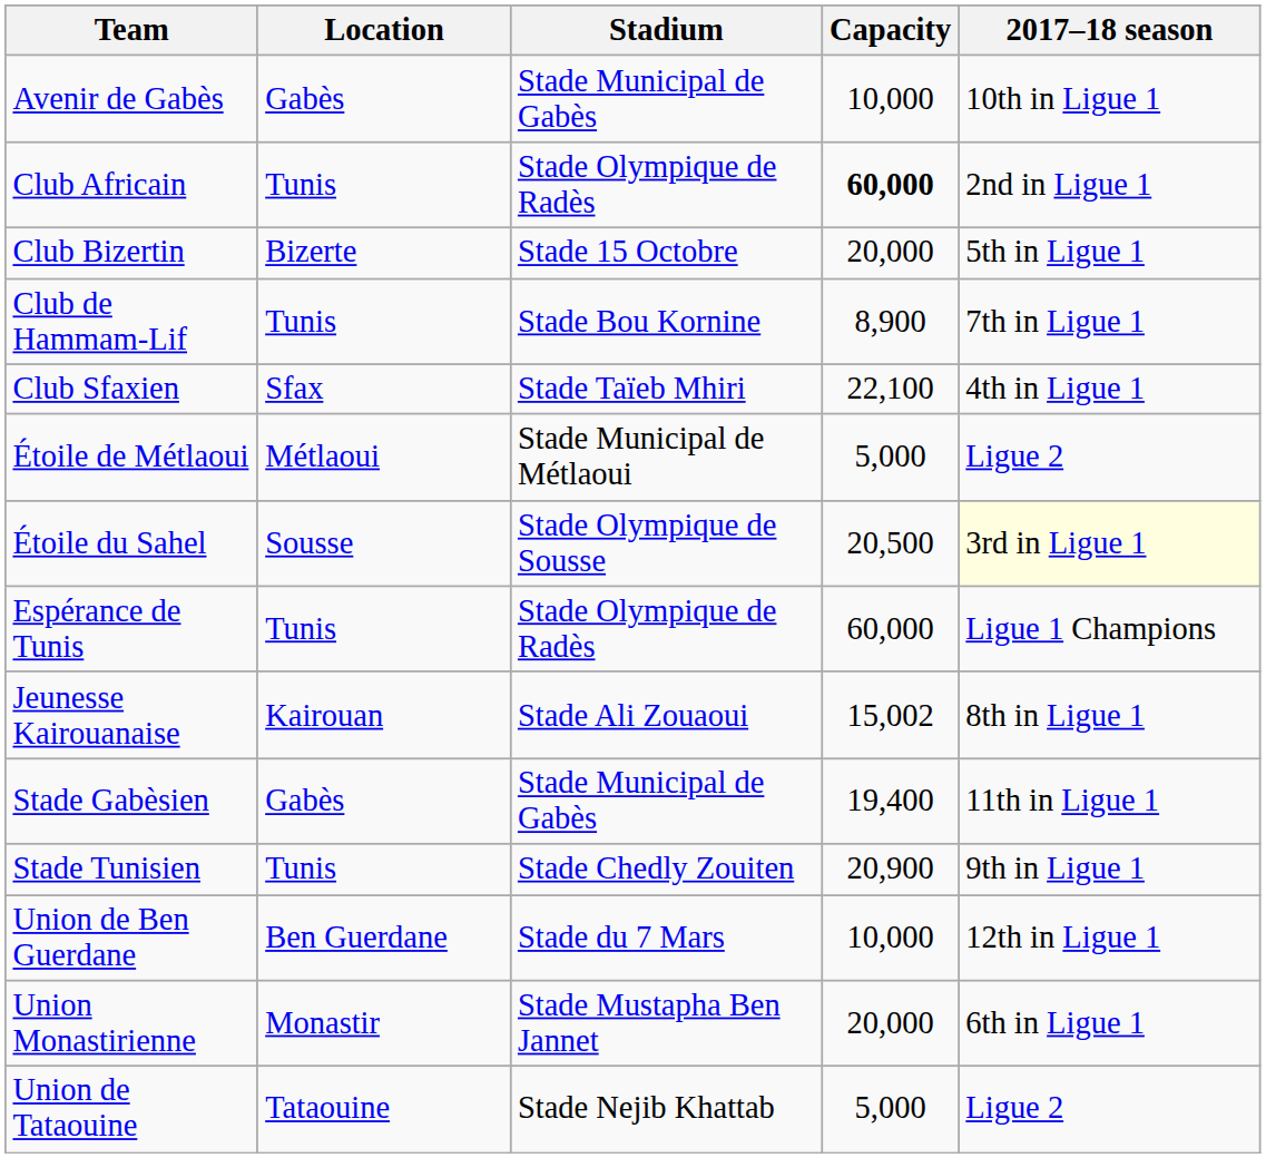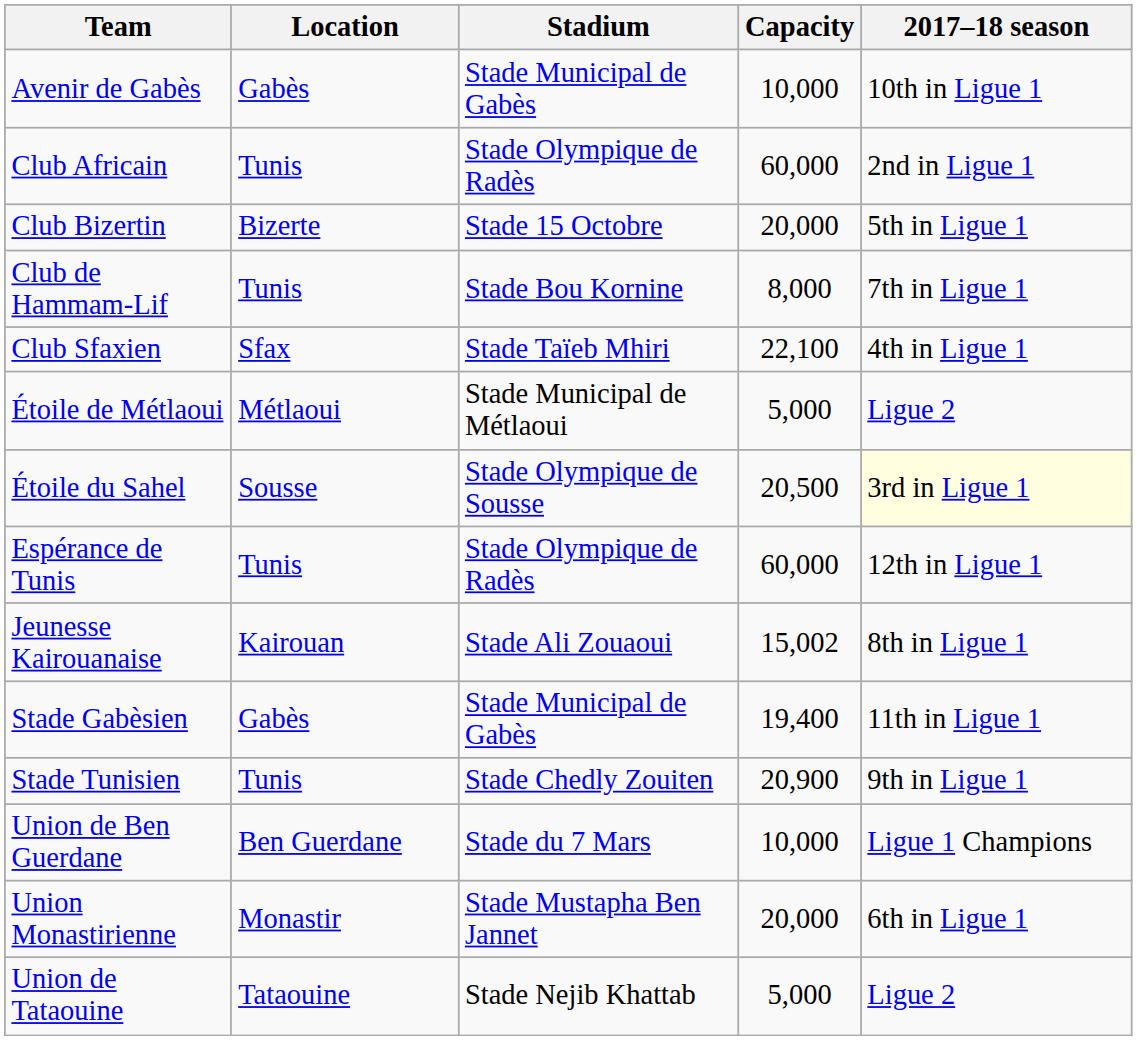Club Africain | Capacity: bold -> normal
Club de Hammam-Lif | Capacity: 8,900 -> 8,000
Espérance de Tunis | 2017–18 season: Ligue 1 Champions -> 12th in Ligue 1
Union de Ben Guerdane | 2017–18 season: 12th in Ligue 1 -> Ligue 1 Champions
